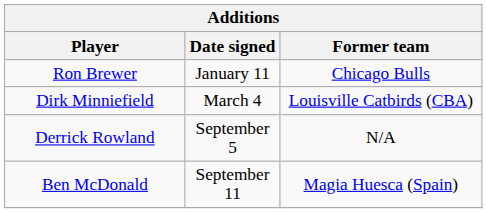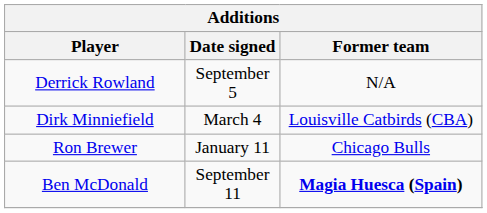rows swapped: Derrick Rowland <-> Ron Brewer
Ben McDonald | Former team: normal -> bold
